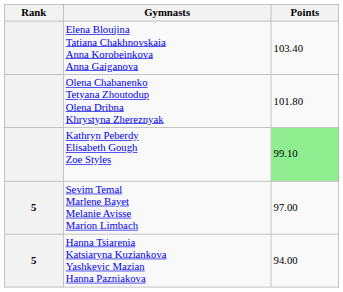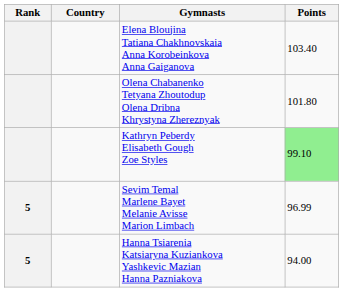+ column: Country
Sevim Temal Marlene Bayet Melanie Avisse Marion Limbach | Points: 97.00 -> 96.99
